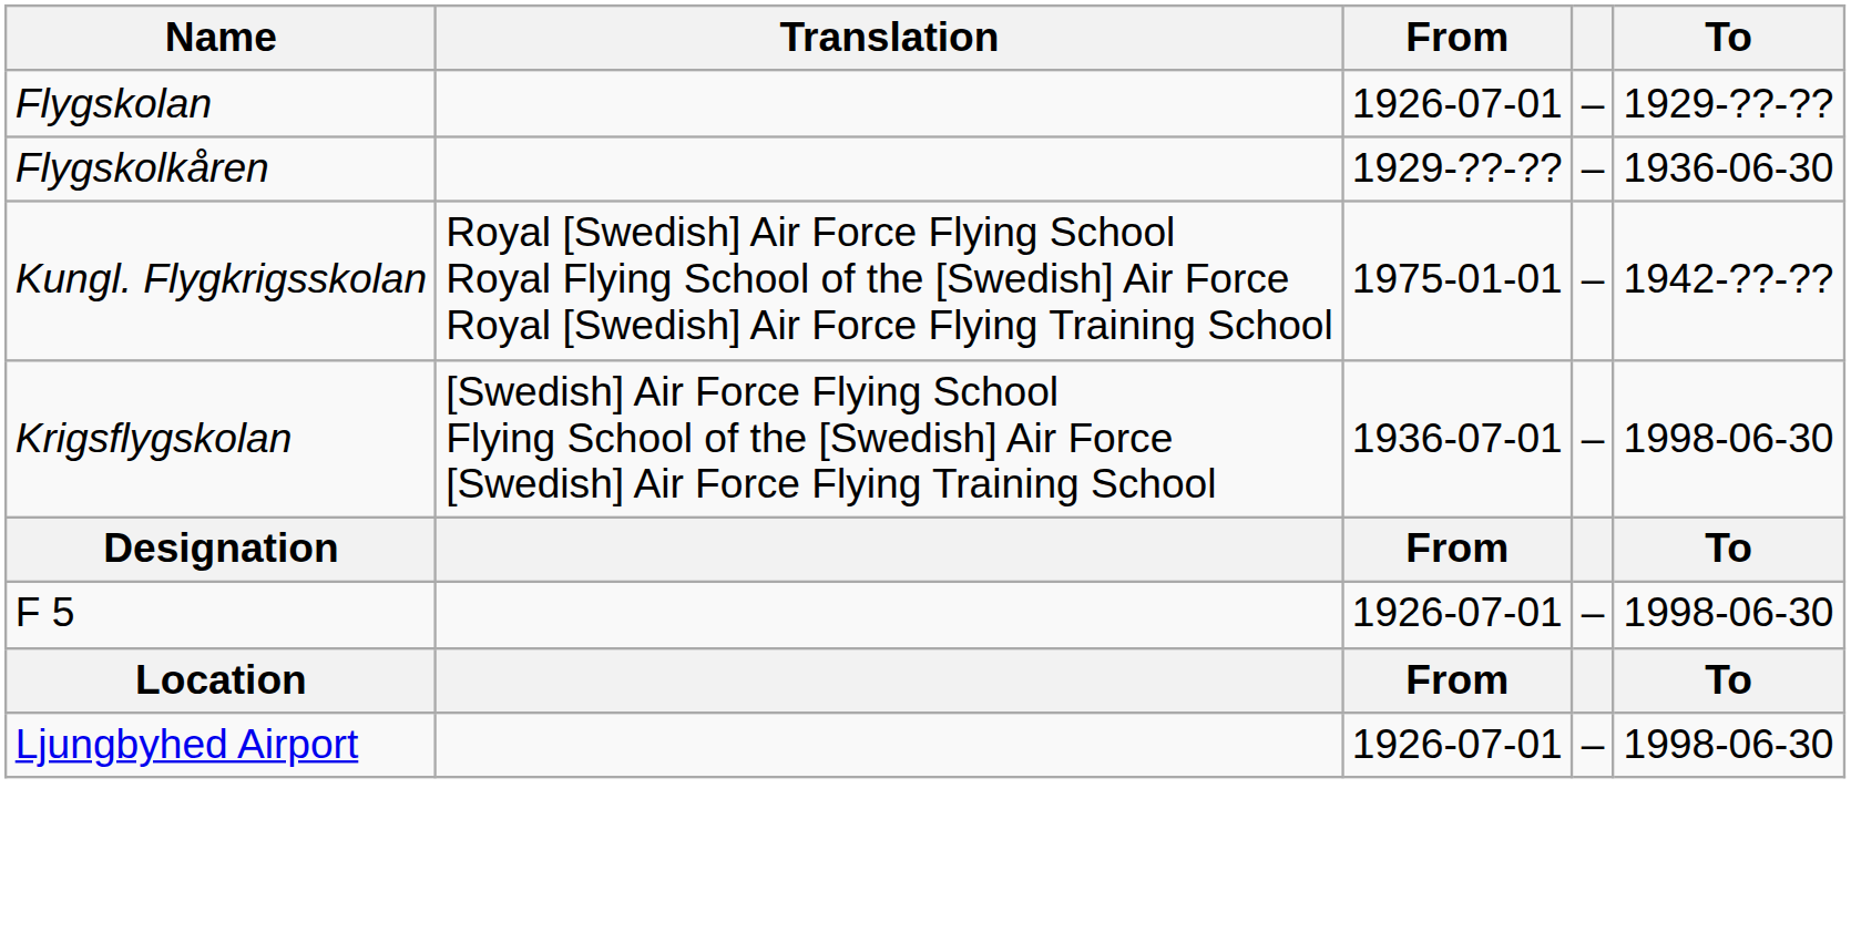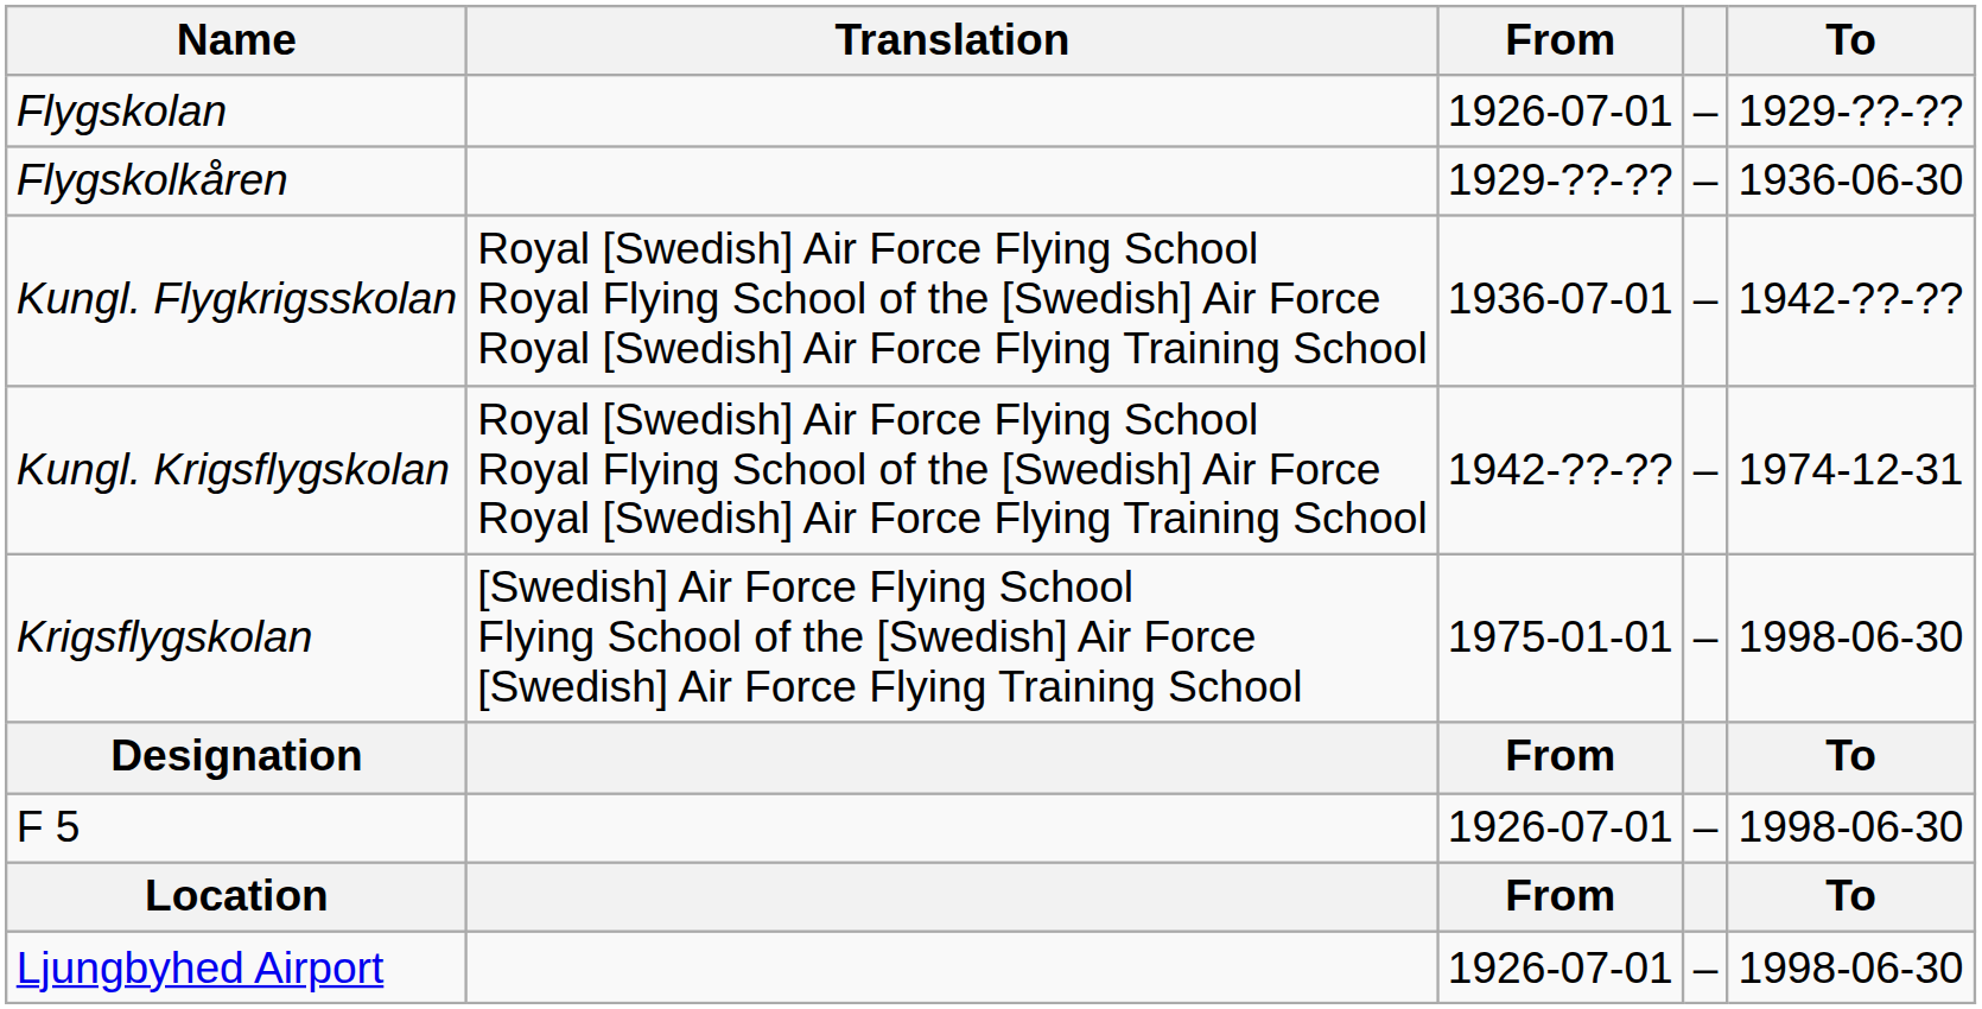Kungl. Flygkrigsskolan | From: 1975-01-01 -> 1936-07-01
+ row: Kungl. Krigsflygskolan | Royal [Swedish] Air Force Flying School Royal Flying School of the [Swedish] Air Force Royal [Swedish] Air Force Flying Training School | 1942-??-?? | – | 1974-12-31
Krigsflygskolan | From: 1936-07-01 -> 1975-01-01
